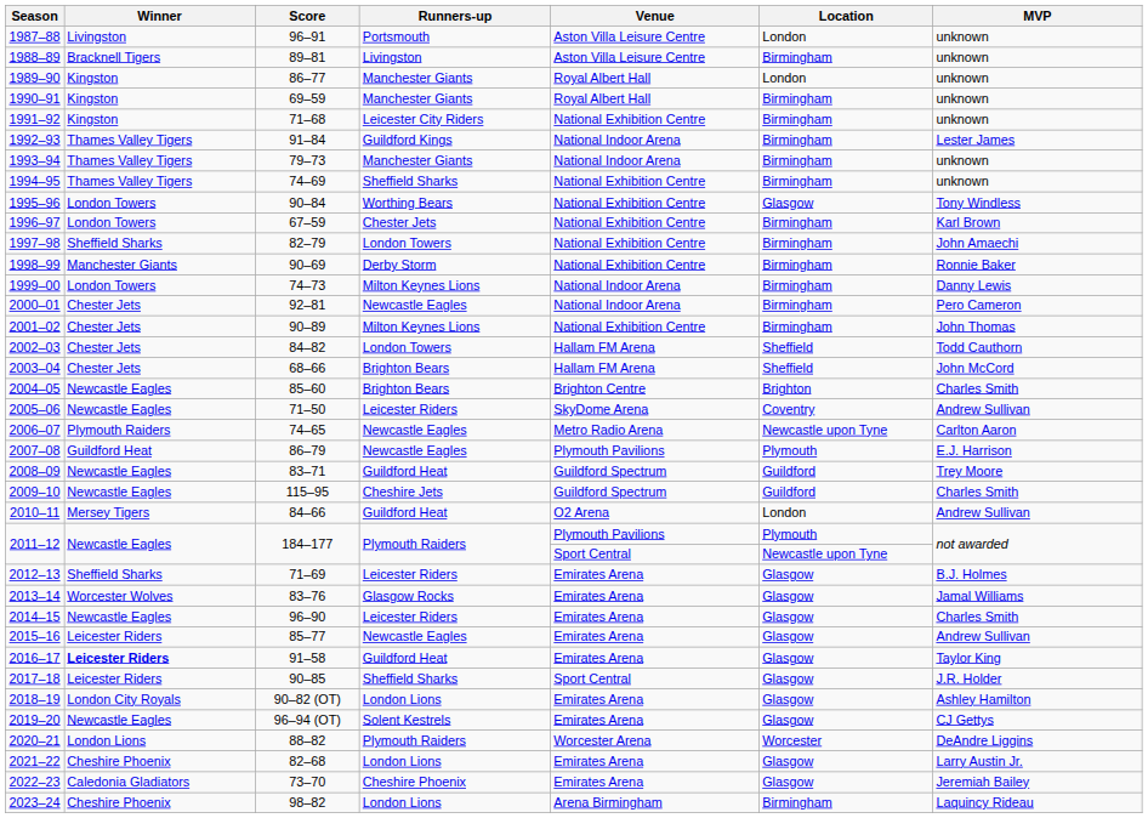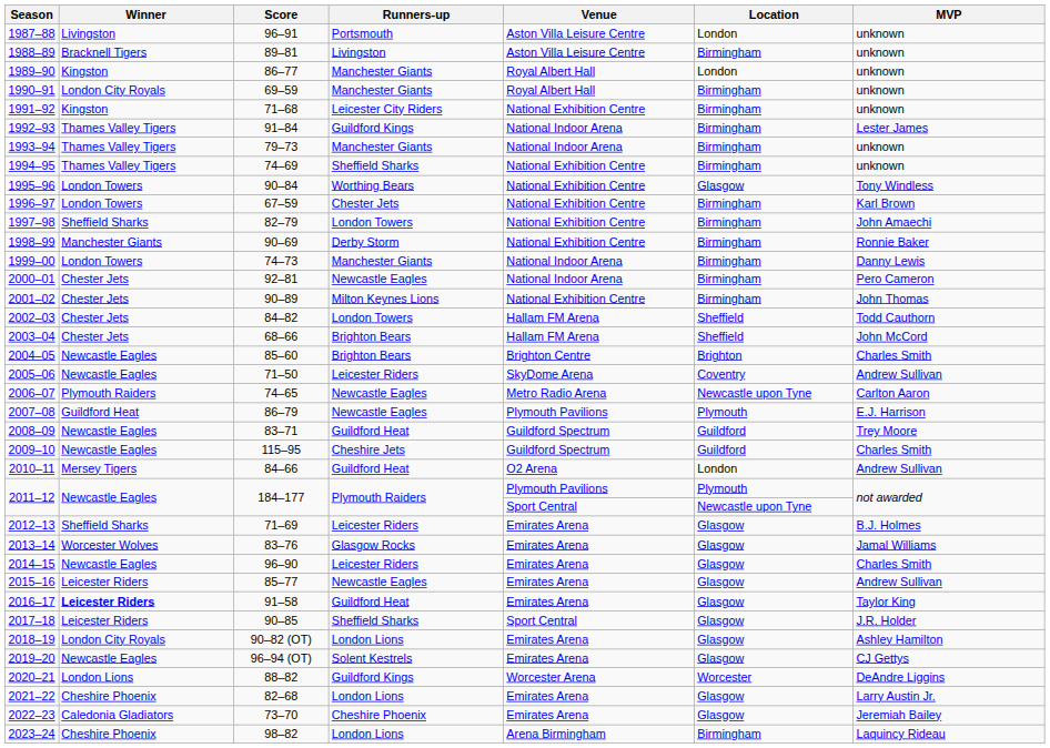1990–91 | Winner: Kingston -> London City Royals
1999–00 | Runners-up: Milton Keynes Lions -> Manchester Giants
2020–21 | Runners-up: Plymouth Raiders -> Guildford Kings
